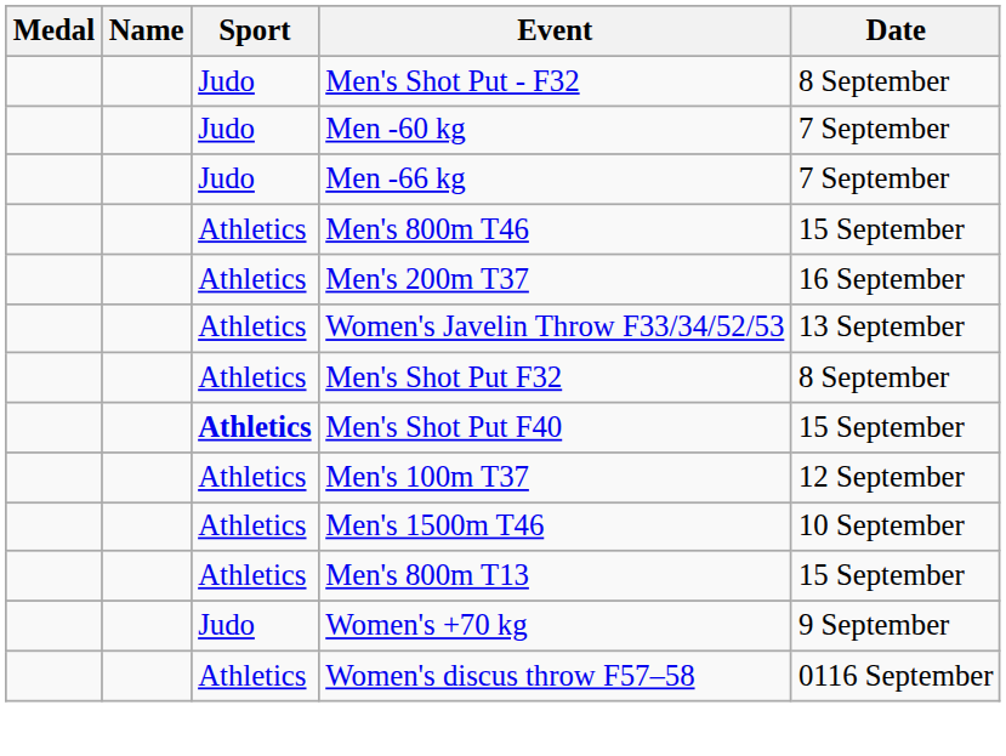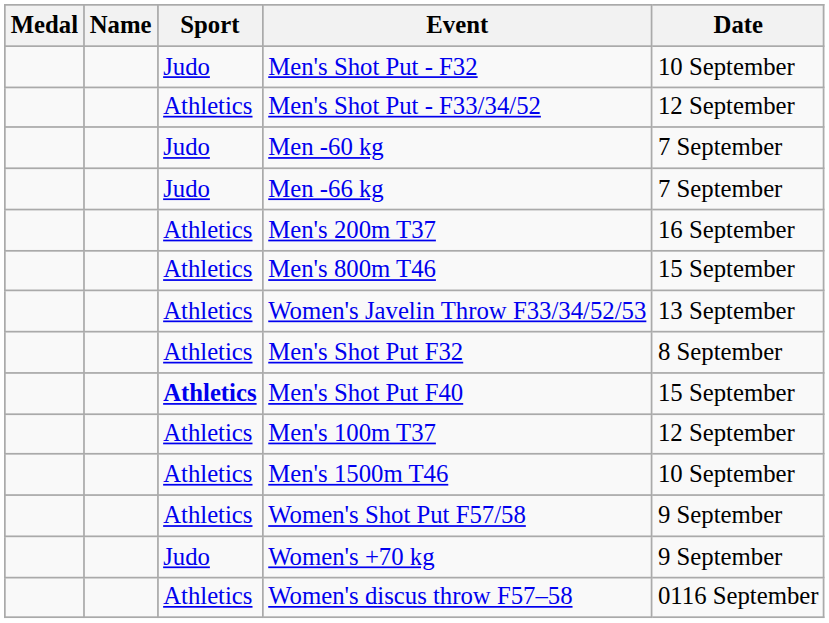Men's Shot Put - F32 | Date: 8 September -> 10 September
+ row: Athletics | Men's Shot Put - F33/34/52 | 12 September
rows swapped: Men's 200m T37 <-> Men's 800m T46
- row: Athletics | Men's 800m T13 | 15 September
+ row: Athletics | Women's Shot Put F57/58 | 9 September
